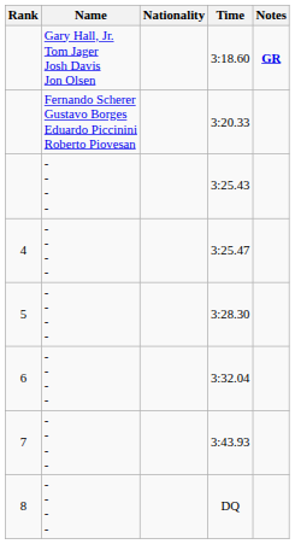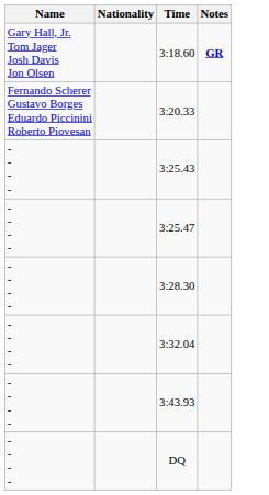- column: Rank | 4 | 5 | 6 | 7 | 8
